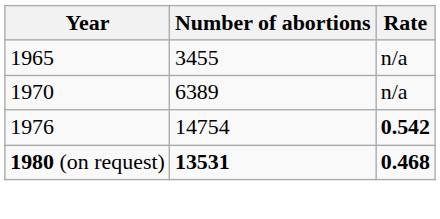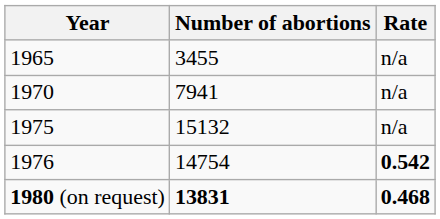1970 | Number of abortions: 6389 -> 7941
+ row: 1975 | 15132 | n/a
1980 (on request) | Number of abortions: 13531 -> 13831
